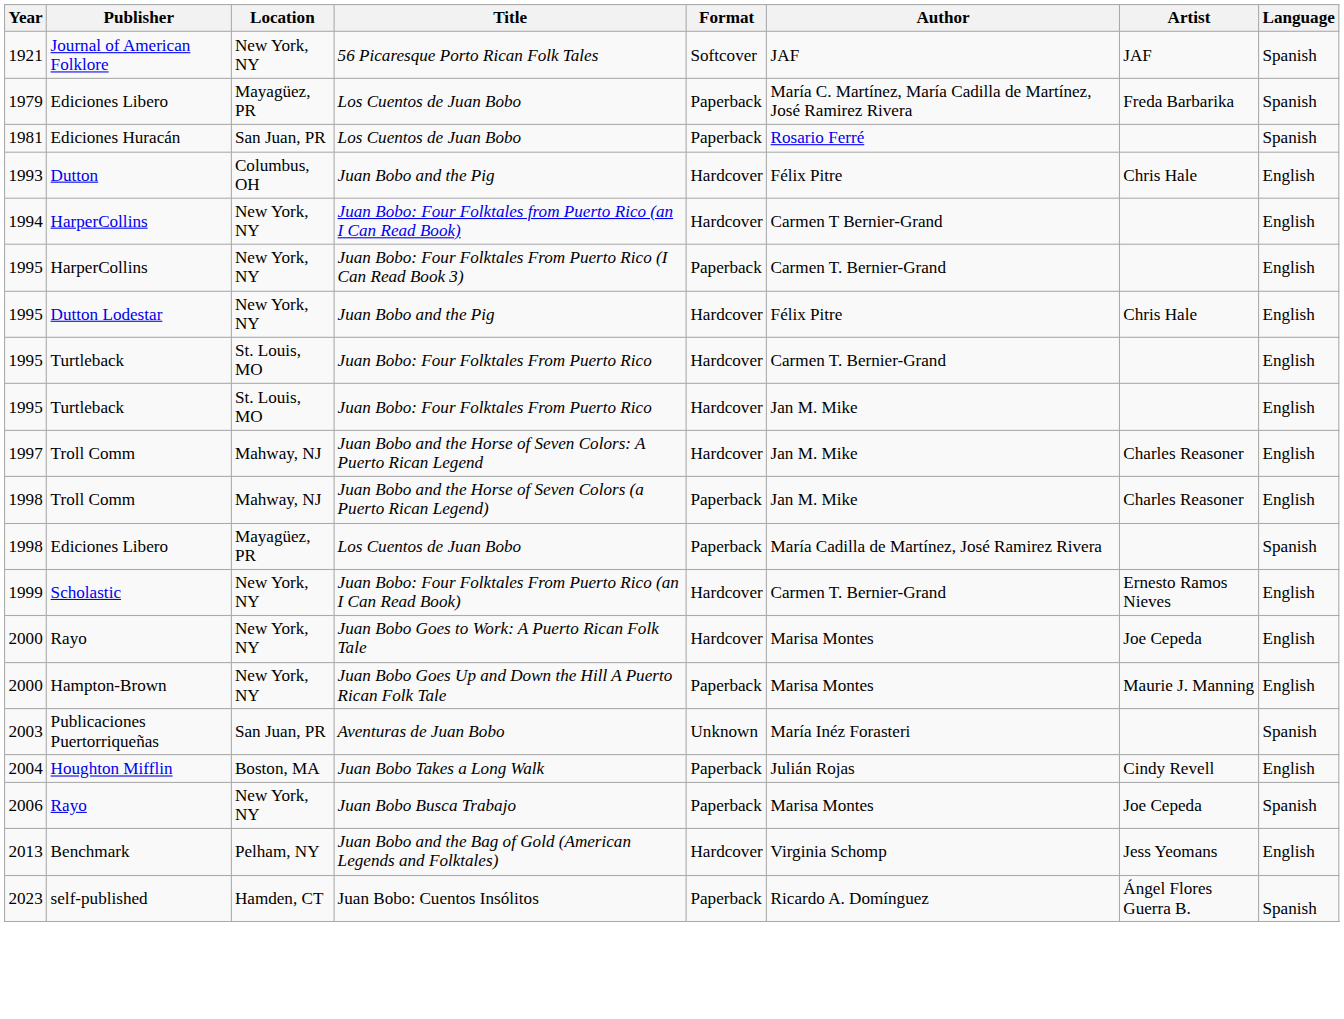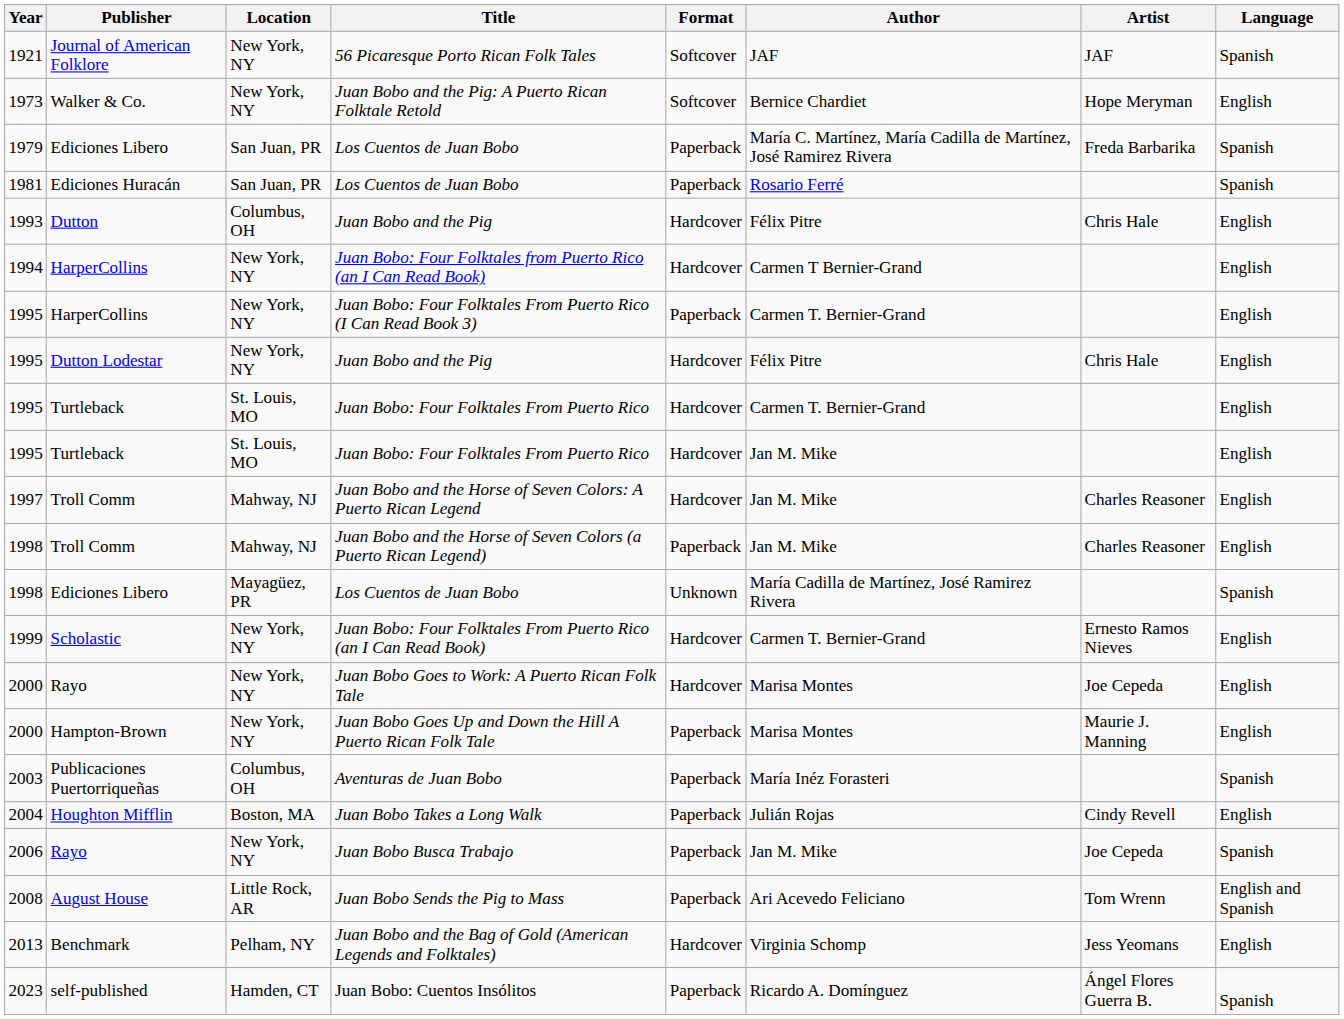+ row: 1973 | Walker & Co. | New York, NY | Juan Bobo and the Pig: A Puerto Rican Folktale Retold | Softcover | Bernice Chardiet | Hope Meryman | English
1979 / Los Cuentos de Juan Bobo | Location: Mayagüez, PR -> San Juan, PR
1998 / Los Cuentos de Juan Bobo | Format: Paperback -> Unknown
Aventuras de Juan Bobo | Location: San Juan, PR -> Columbus, OH
Aventuras de Juan Bobo | Format: Unknown -> Paperback
Juan Bobo Busca Trabajo | Author: Marisa Montes -> Jan M. Mike
+ row: 2008 | August House | Little Rock, AR | Juan Bobo Sends the Pig to Mass | Paperback | Ari Acevedo Feliciano | Tom Wrenn | English and Spanish
